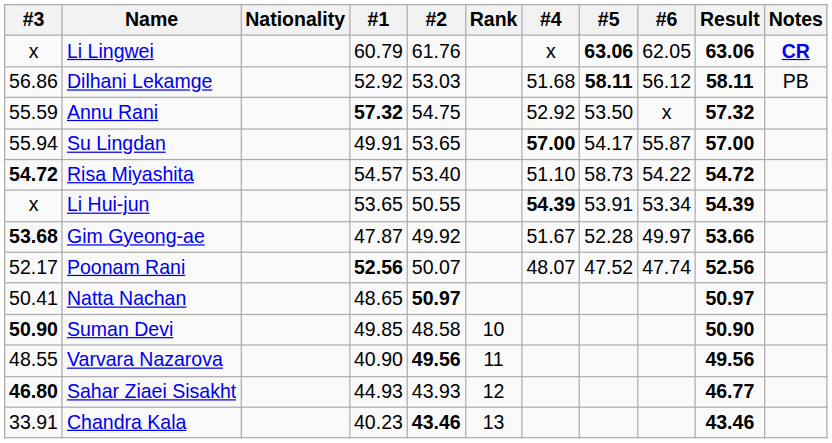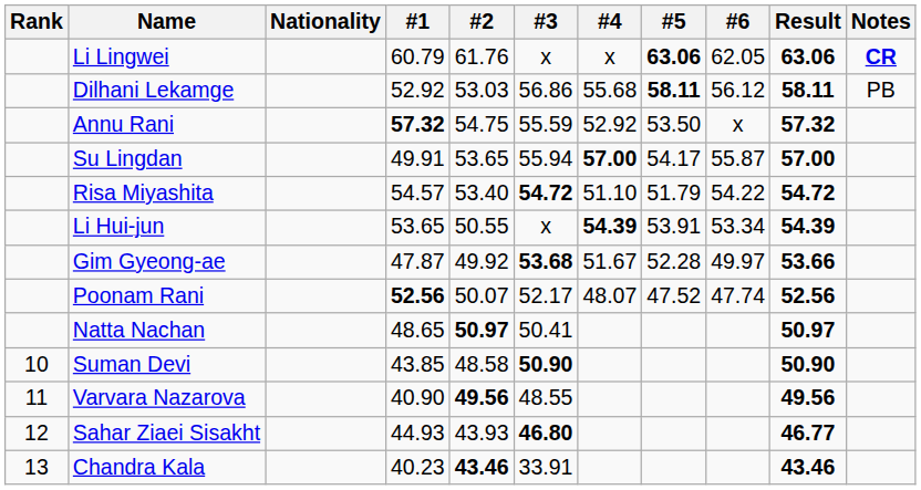columns swapped: Rank <-> #3
Dilhani Lekamge | #4: 51.68 -> 55.68
Risa Miyashita | #5: 58.73 -> 51.79
Suman Devi | #1: 49.85 -> 43.85
